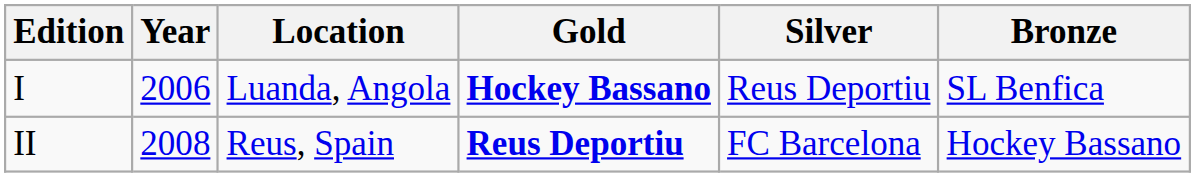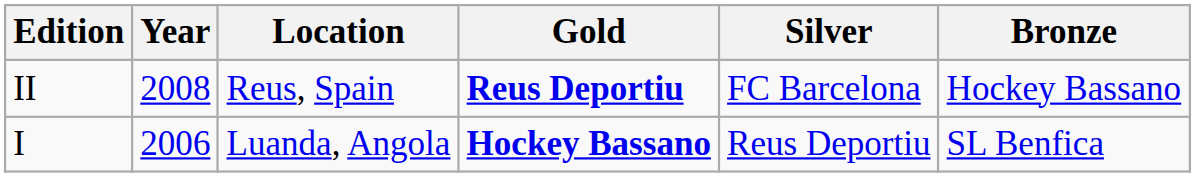rows swapped: I <-> II
